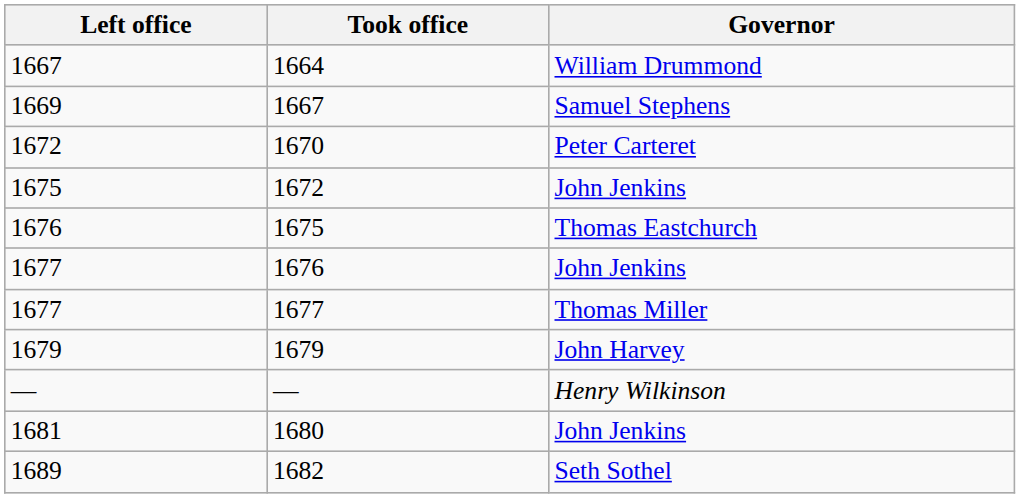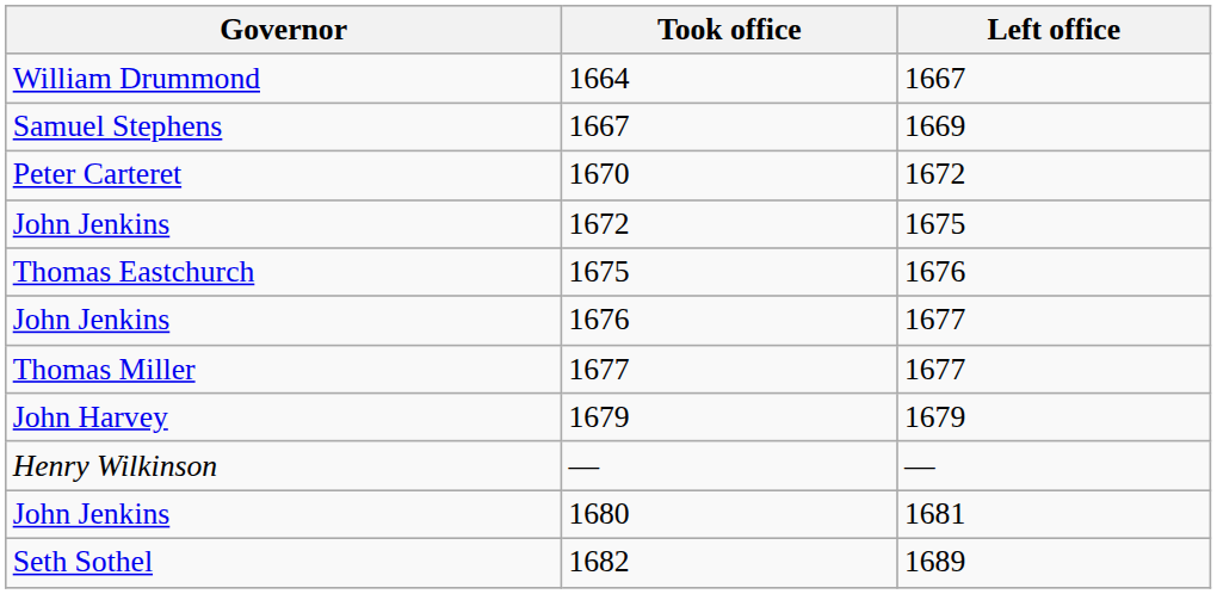columns swapped: Governor <-> Left office
